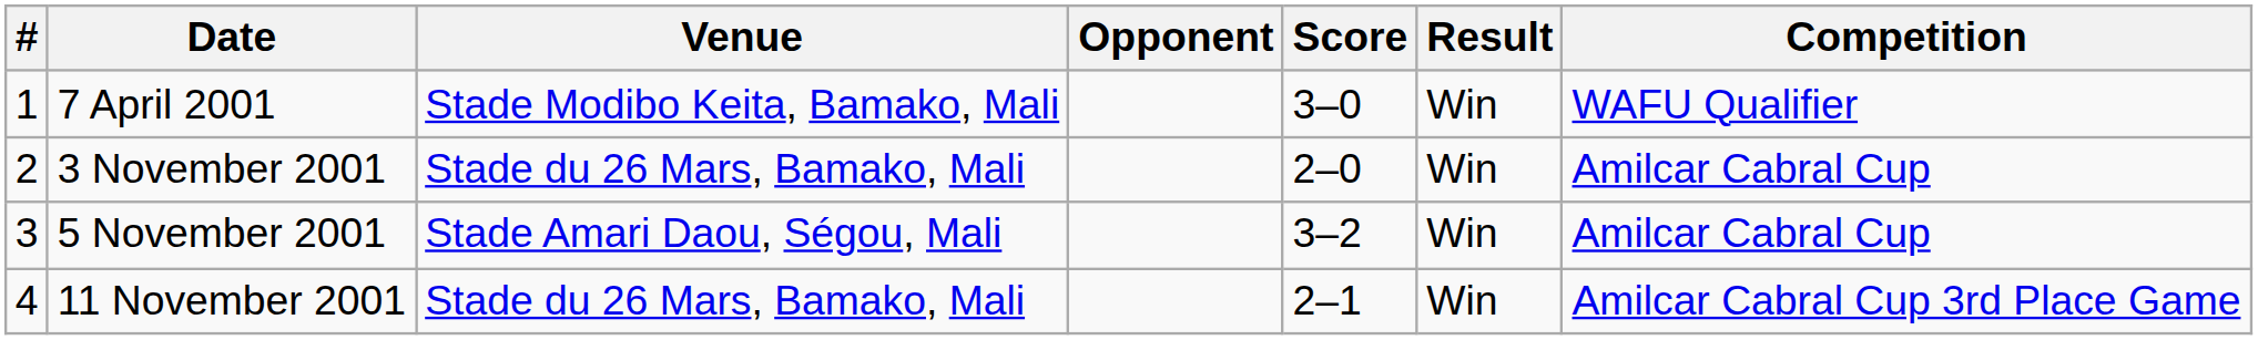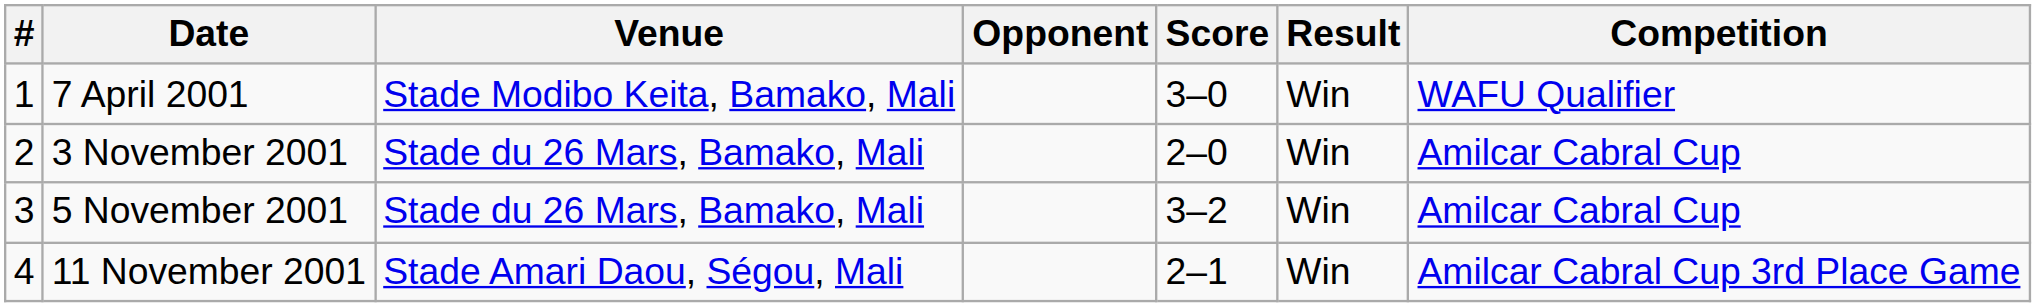5 November 2001 | Venue: Stade Amari Daou, Ségou, Mali -> Stade du 26 Mars, Bamako, Mali
11 November 2001 | Venue: Stade du 26 Mars, Bamako, Mali -> Stade Amari Daou, Ségou, Mali
